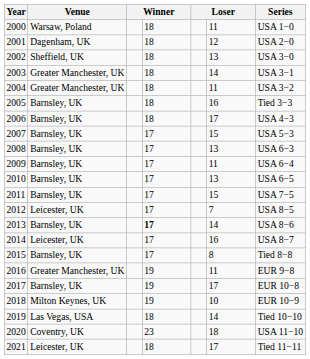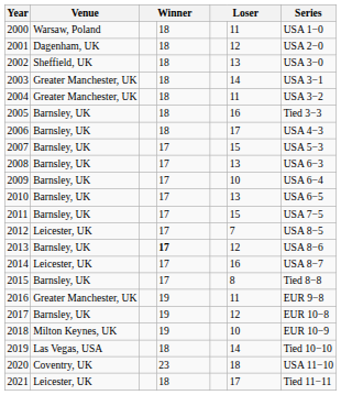2009 | column 6: 11 -> 10
2013 | column 6: 14 -> 12
2017 | column 6: 17 -> 12
